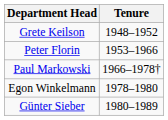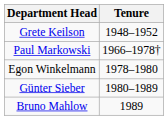- row: Peter Florin | 1953–1966
+ row: Bruno Mahlow | 1989
